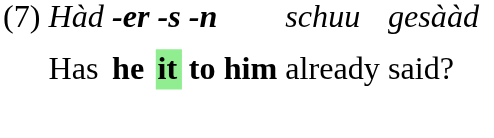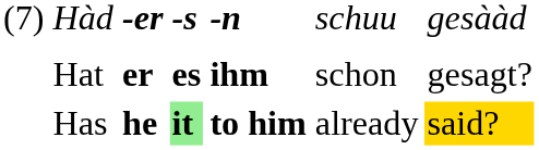+ row: Hat | er | es | ihm | schon | gesagt?
Has | column 7: no background -> gold background
